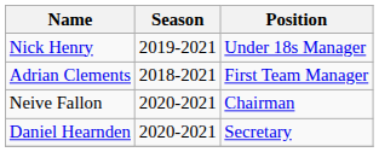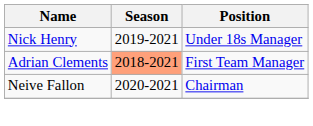Adrian Clements | Season: no background -> lightsalmon background
- row: Daniel Hearnden | 2020-2021 | Secretary
